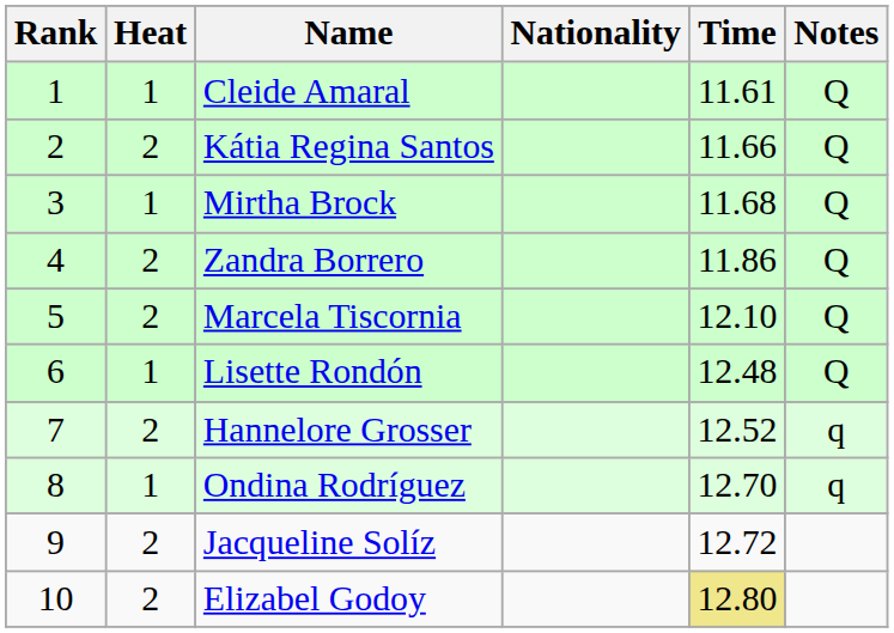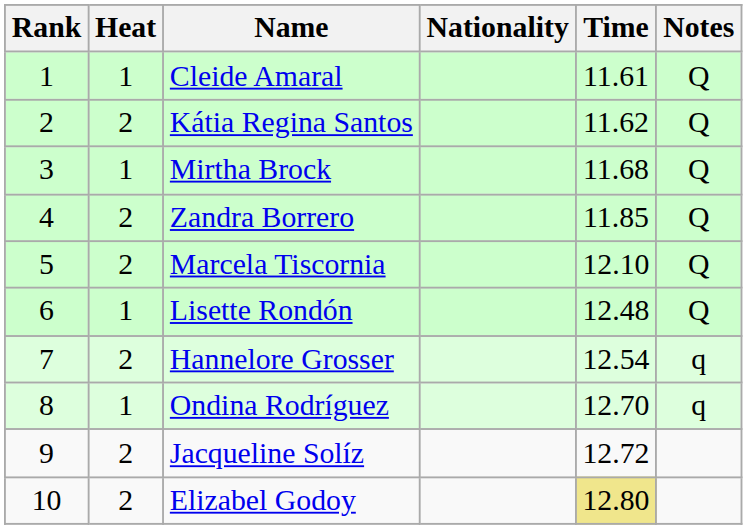Kátia Regina Santos | Time: 11.66 -> 11.62
Zandra Borrero | Time: 11.86 -> 11.85
Hannelore Grosser | Time: 12.52 -> 12.54
